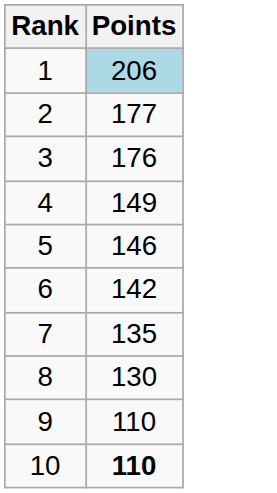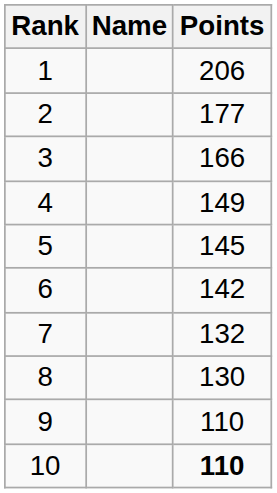+ column: Name
1 | Points: lightblue background -> no background
3 | Points: 176 -> 166
5 | Points: 146 -> 145
7 | Points: 135 -> 132
